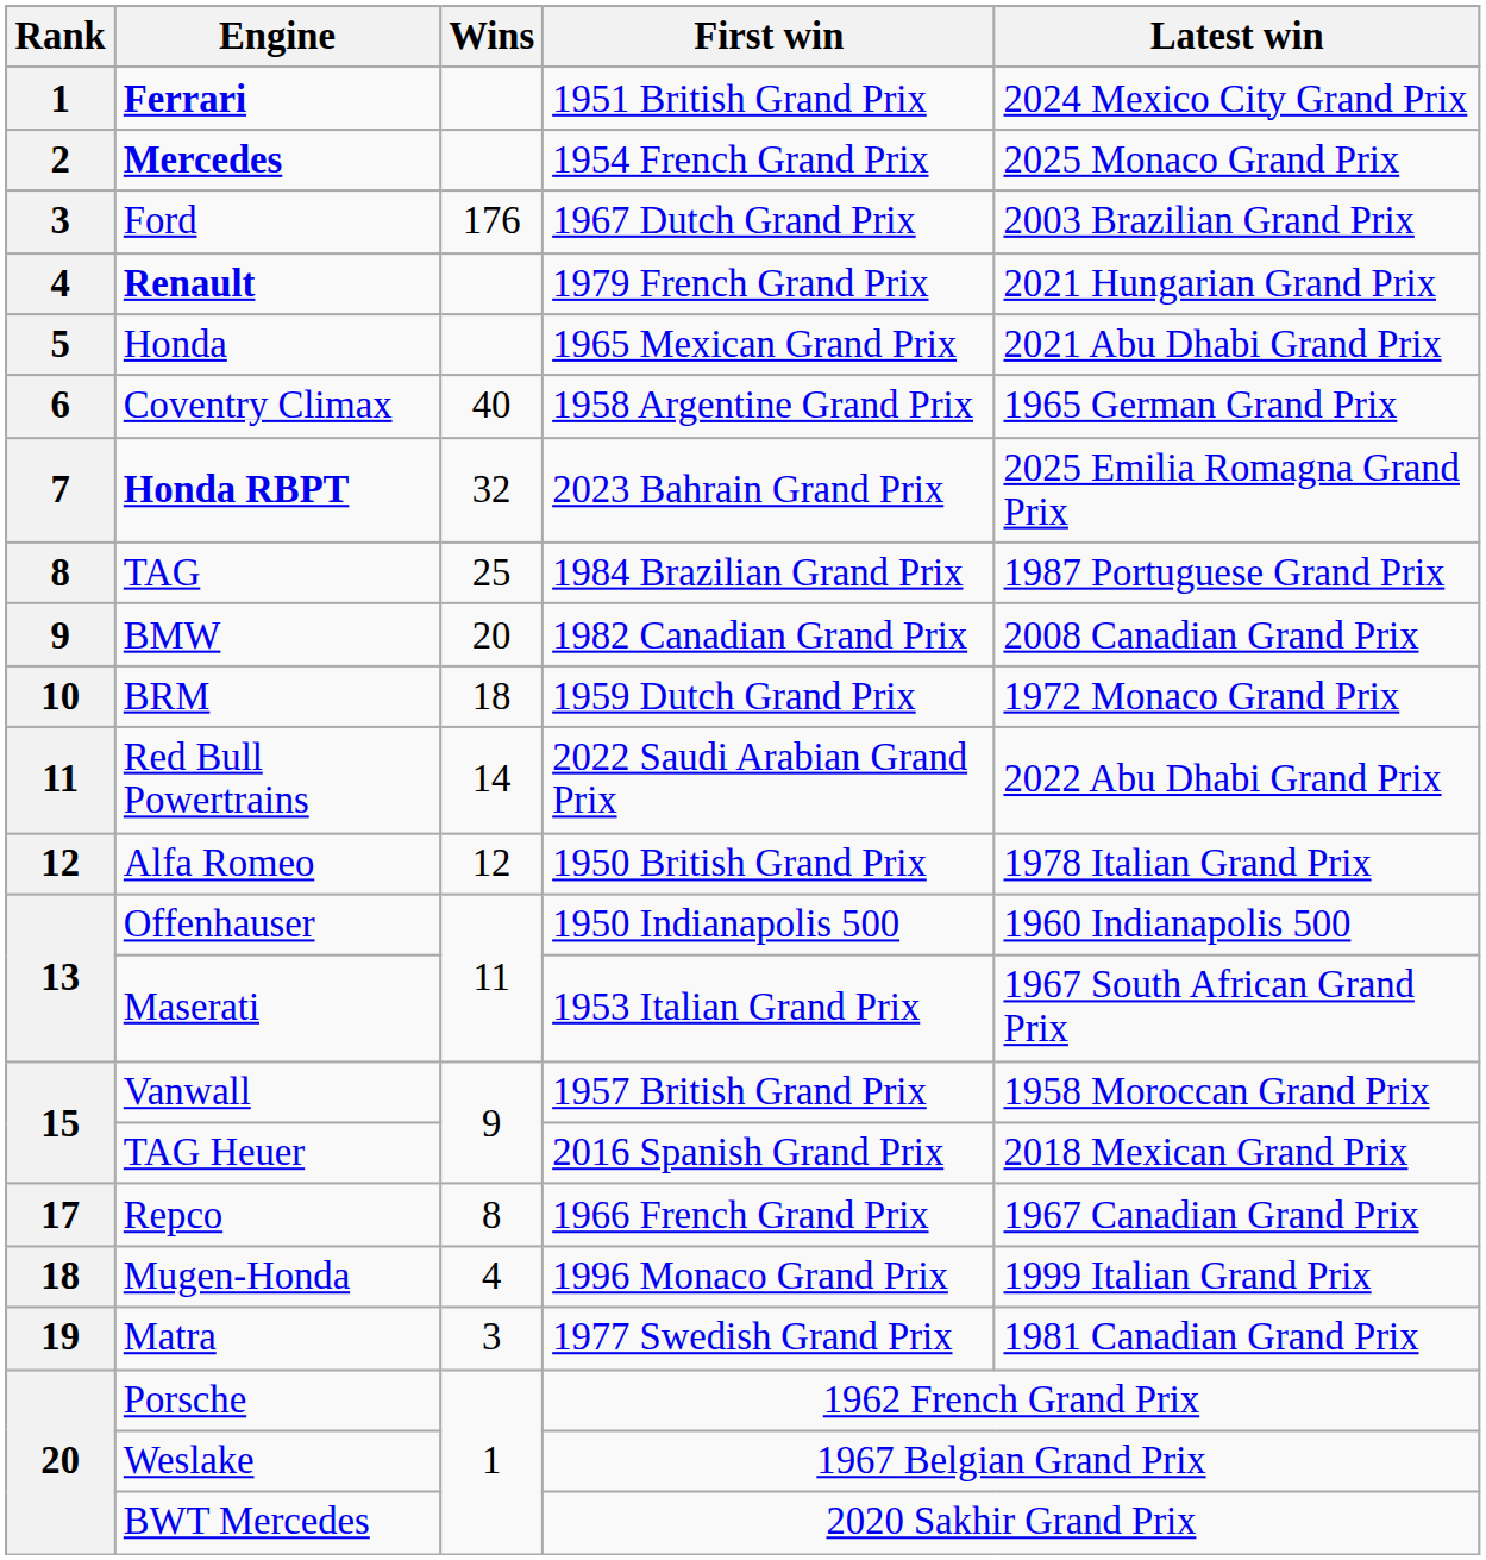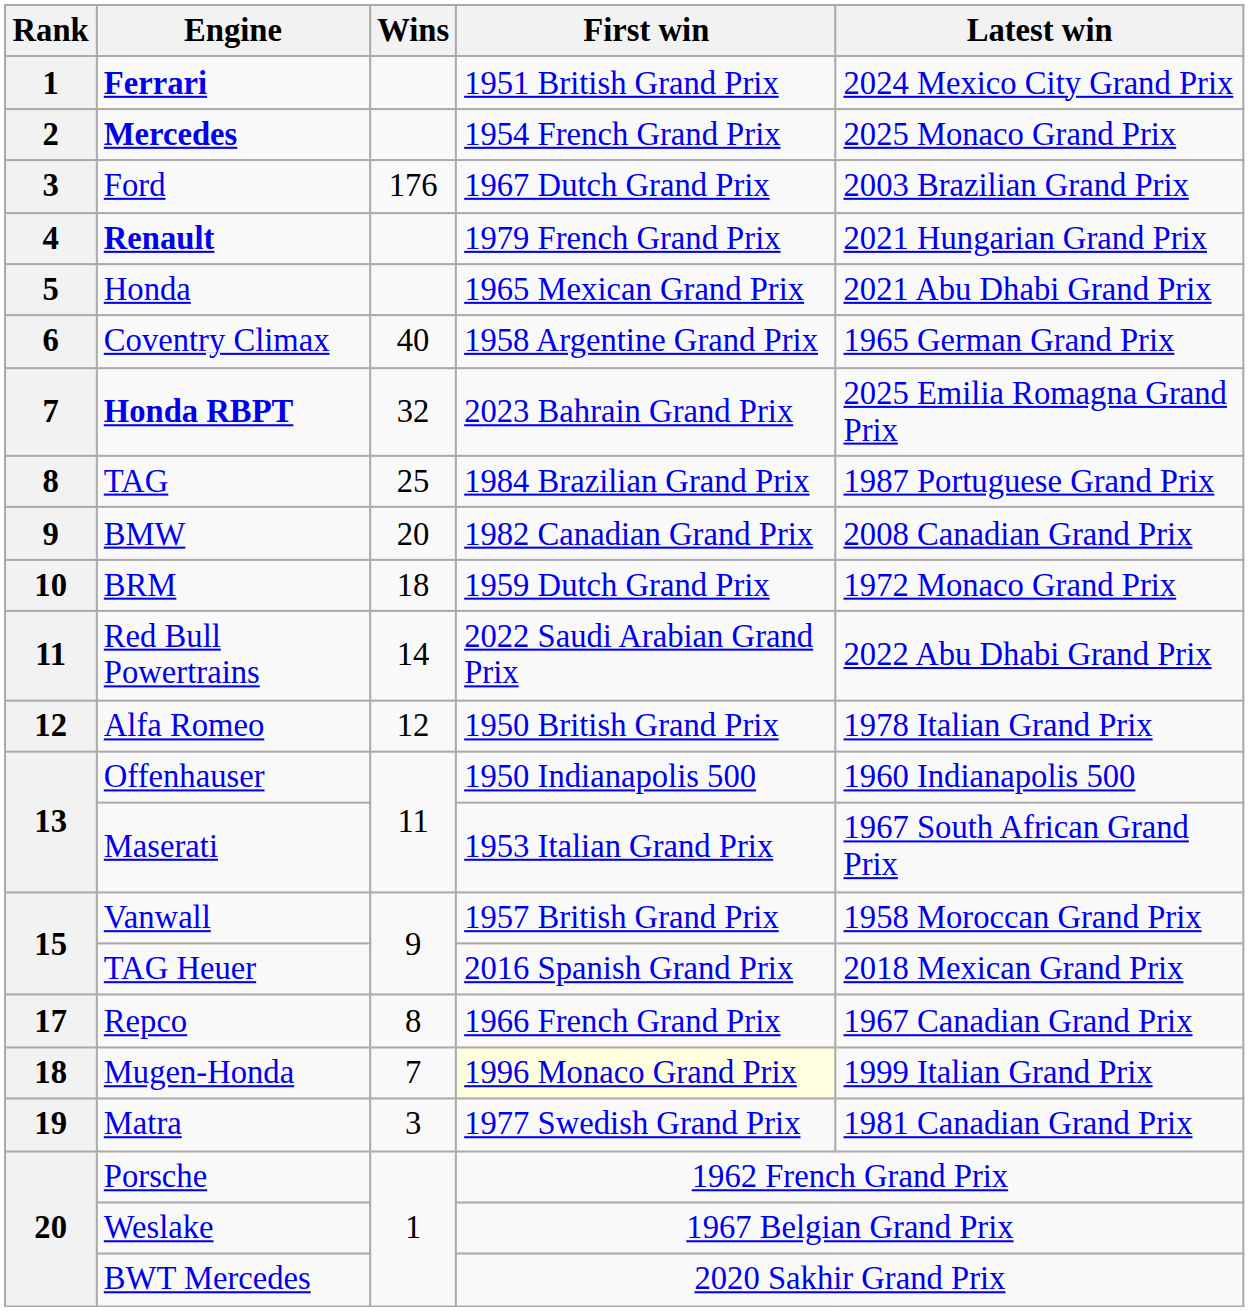Mugen-Honda | Wins: 4 -> 7
Mugen-Honda | First win: no background -> lightyellow background
